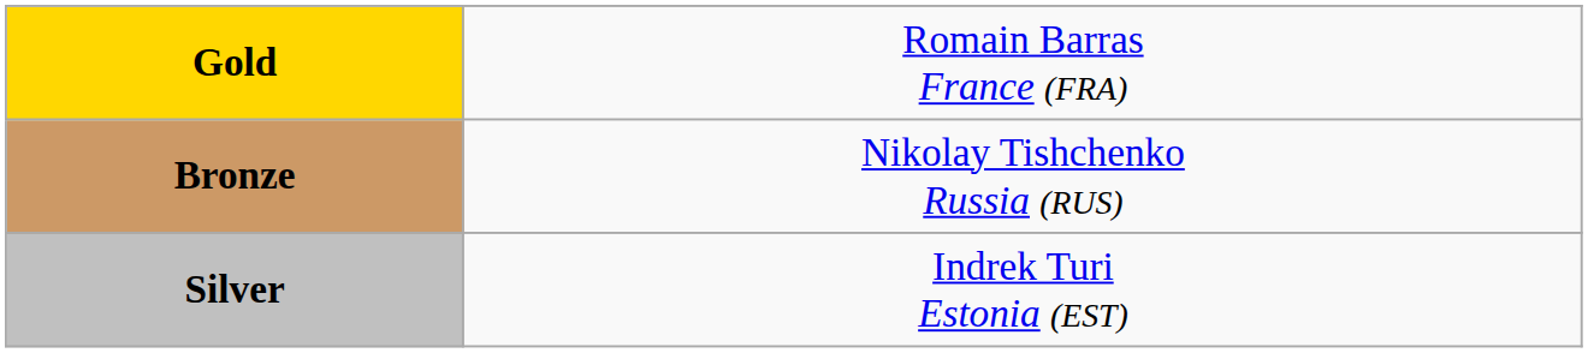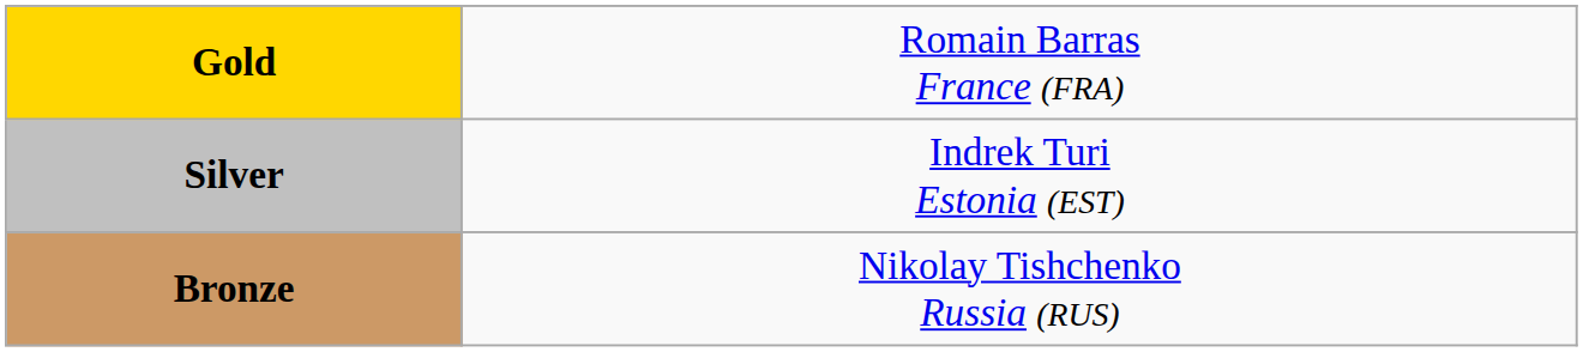rows swapped: Silver <-> Bronze
